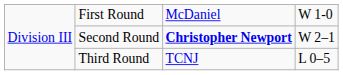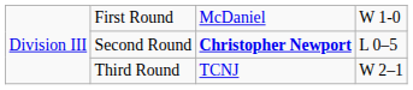Second Round | column 4: W 2–1 -> L 0–5
Third Round | column 4: L 0–5 -> W 2–1
